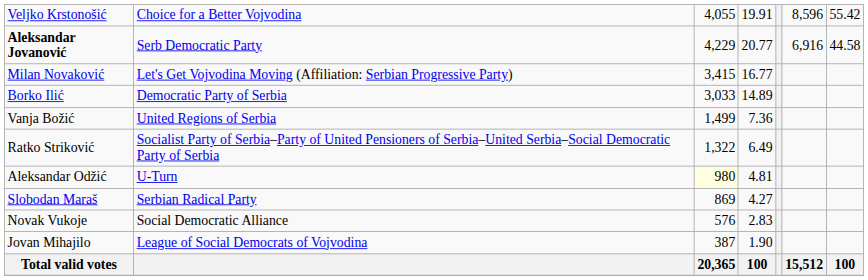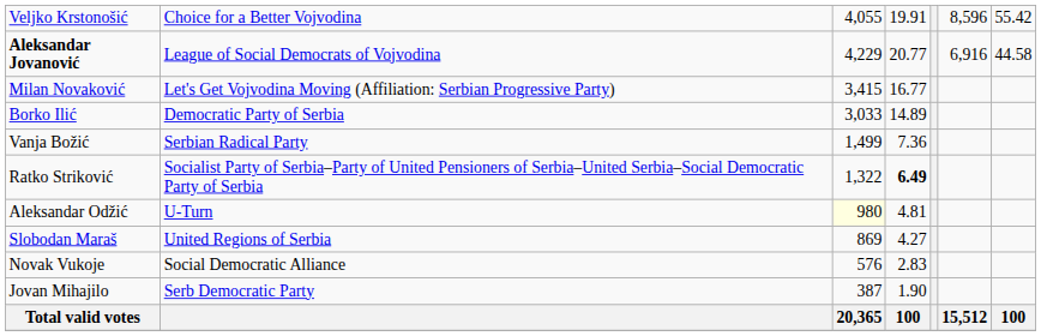Aleksandar Jovanović | column 2: Serb Democratic Party -> League of Social Democrats of Vojvodina
Vanja Božić | column 2: United Regions of Serbia -> Serbian Radical Party
Ratko Striković | column 4: normal -> bold
Slobodan Maraš | column 2: Serbian Radical Party -> United Regions of Serbia
Jovan Mihajilo | column 2: League of Social Democrats of Vojvodina -> Serb Democratic Party
